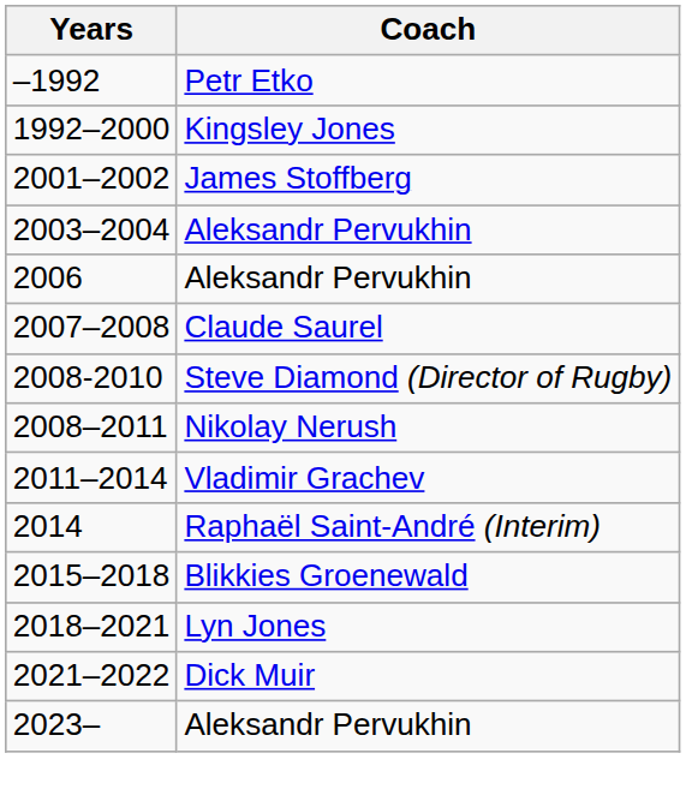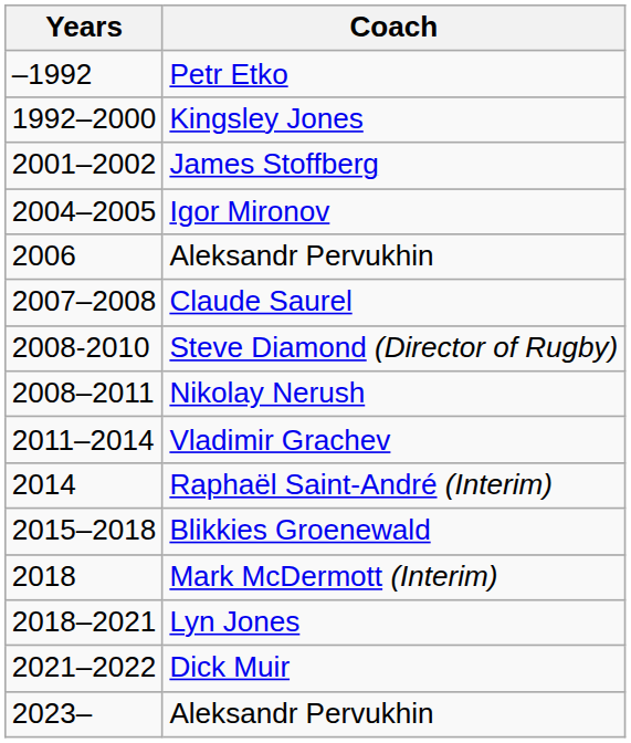- row: 2003–2004 | Aleksandr Pervukhin
+ row: 2004–2005 | Igor Mironov
+ row: 2018 | Mark McDermott (Interim)
